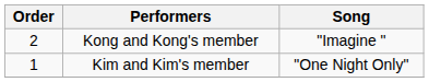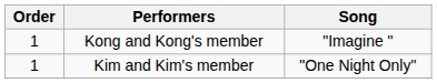Kong and Kong's member | Order: 2 -> 1
